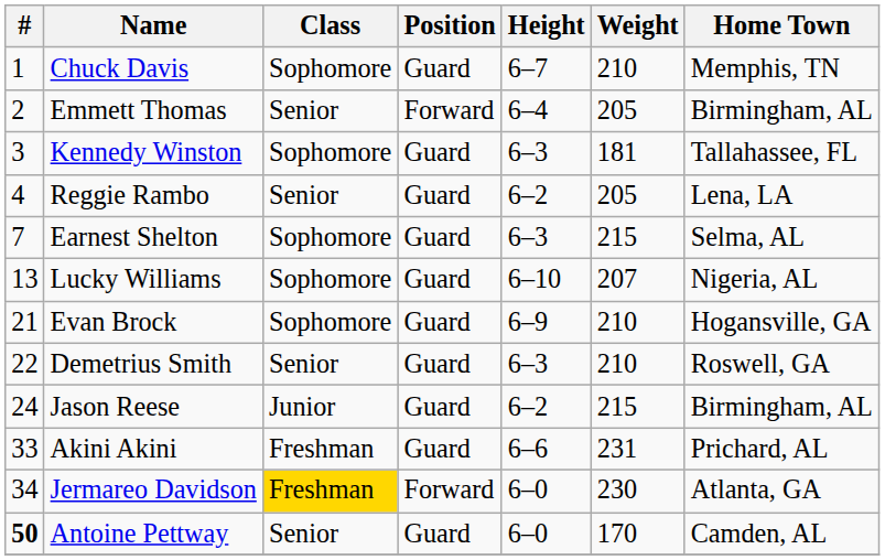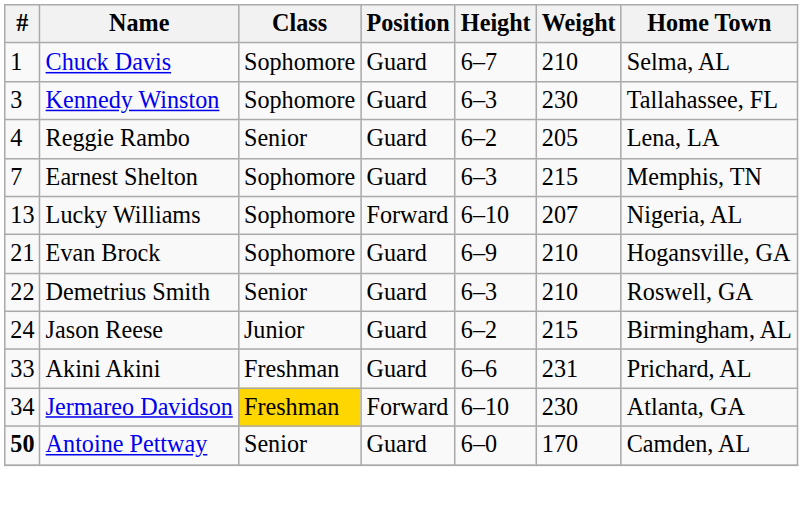Chuck Davis | Home Town: Memphis, TN -> Selma, AL
- row: 2 | Emmett Thomas | Senior | Forward | 6–4 | 205 | Birmingham, AL
Kennedy Winston | Weight: 181 -> 230
Earnest Shelton | Home Town: Selma, AL -> Memphis, TN
Lucky Williams | Position: Guard -> Forward
Jermareo Davidson | Height: 6–0 -> 6–10
